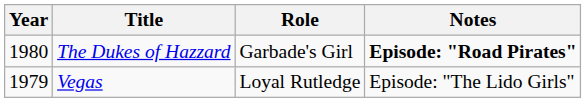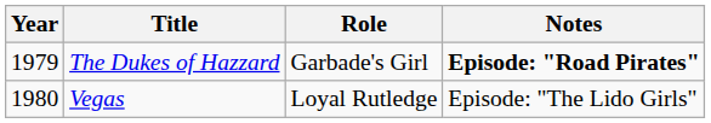The Dukes of Hazzard | Year: 1980 -> 1979
Vegas | Year: 1979 -> 1980
